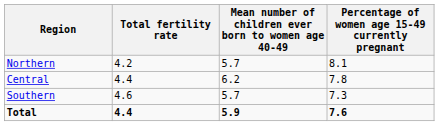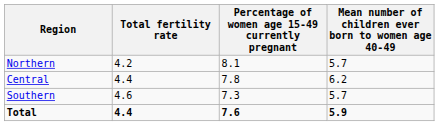columns swapped: Percentage of women age 15-49 currently pregnant <-> Mean number of children ever born to women age 40-49
